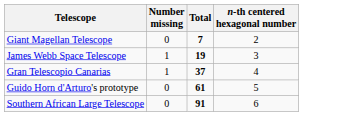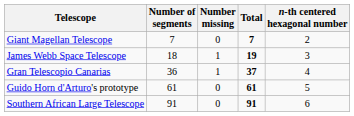+ column: Number of segments | 7 | 18 | 36 | 61 | 91
